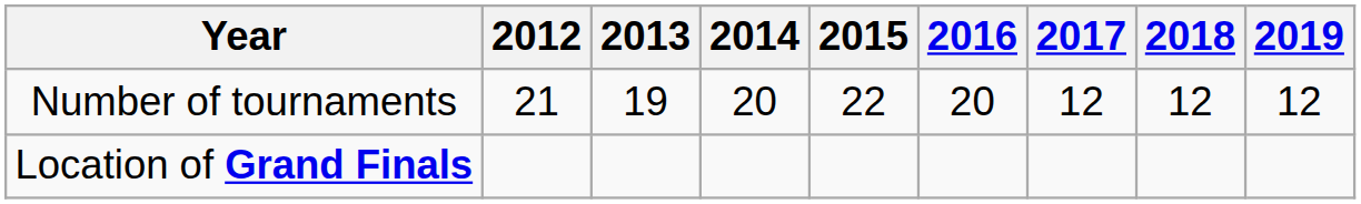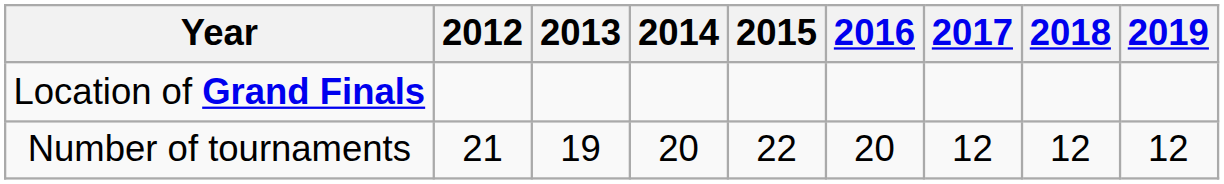rows swapped: Number of tournaments <-> Location of Grand Finals
